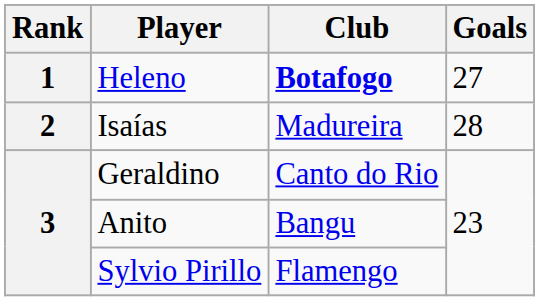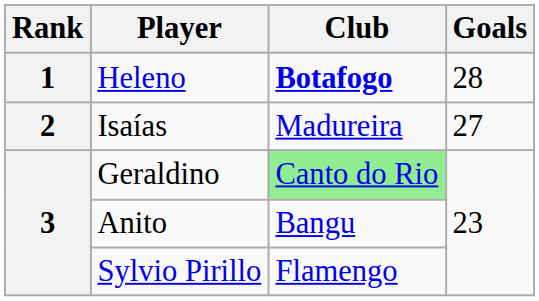Heleno | Goals: 27 -> 28
Isaías | Goals: 28 -> 27
Geraldino | Club: no background -> lightgreen background
